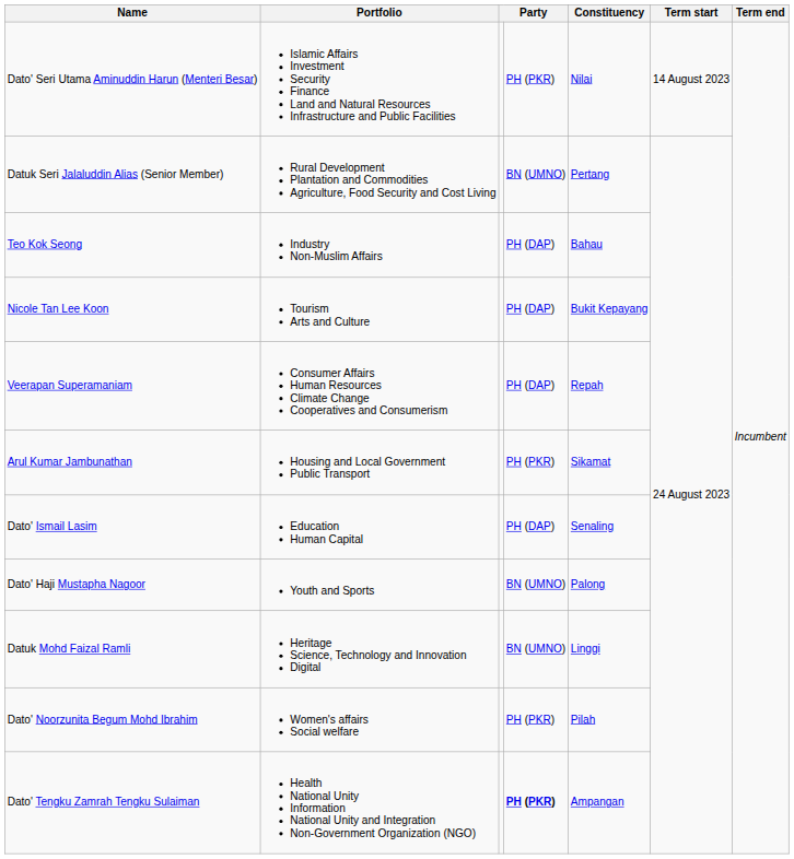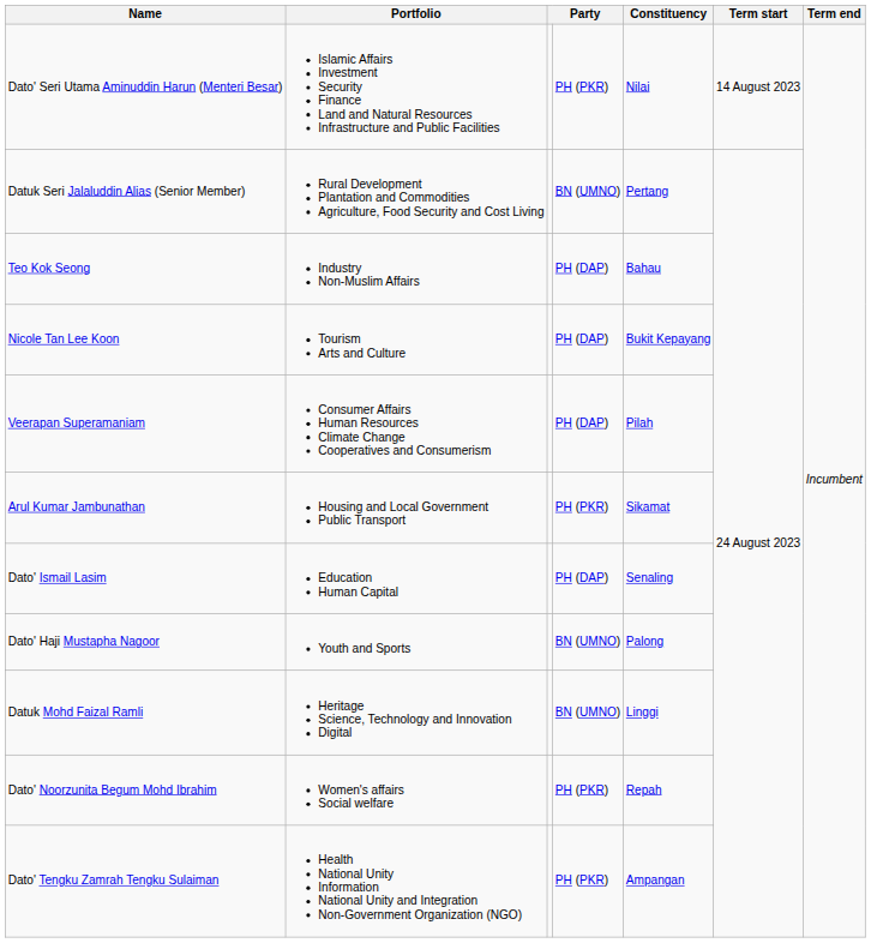Veerapan Superamaniam | Constituency: Repah -> Pilah
Dato' Noorzunita Begum Mohd Ibrahim | Constituency: Pilah -> Repah
Dato' Tengku Zamrah Tengku Sulaiman | column 4: bold -> normal
